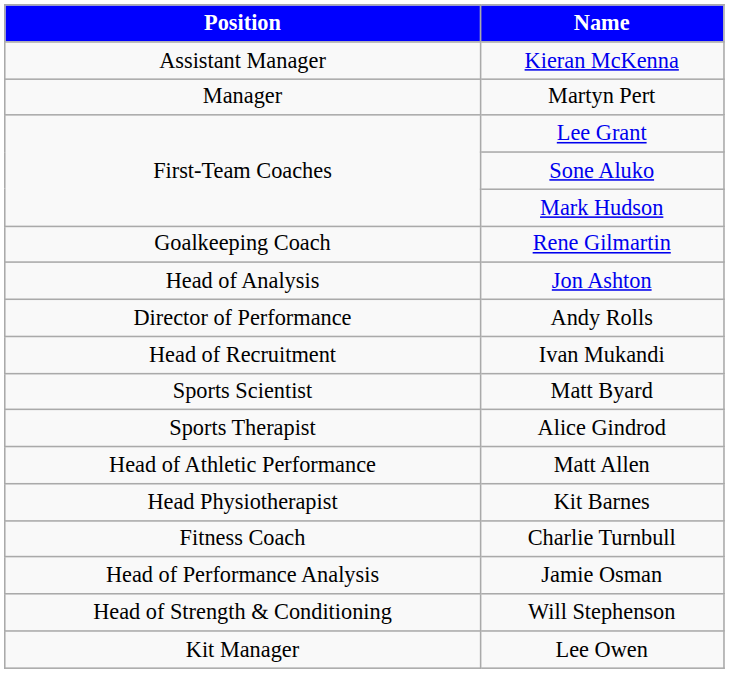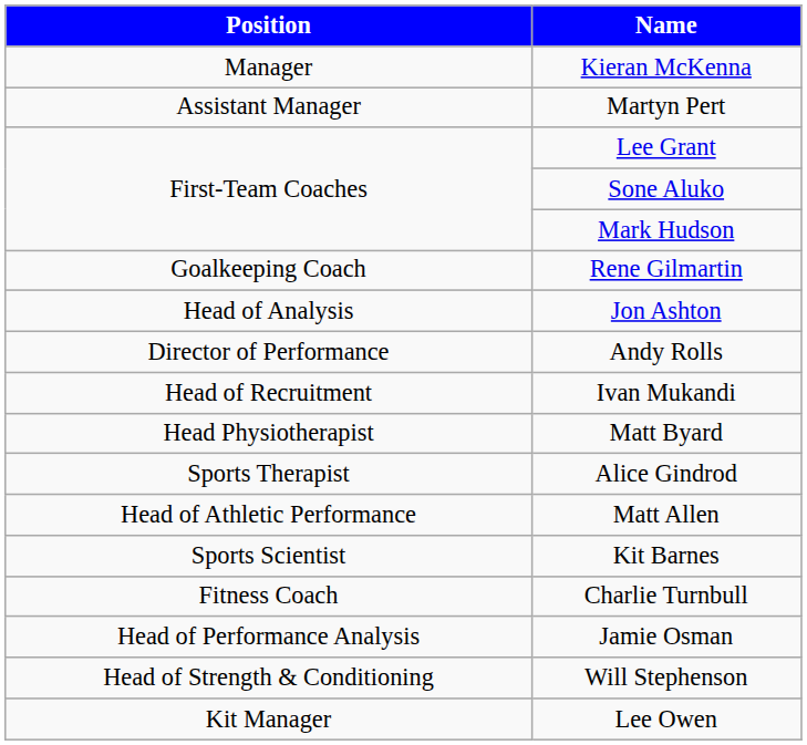Kieran McKenna | Position: Assistant Manager -> Manager
Martyn Pert | Position: Manager -> Assistant Manager
Matt Byard | Position: Sports Scientist -> Head Physiotherapist
Kit Barnes | Position: Head Physiotherapist -> Sports Scientist
